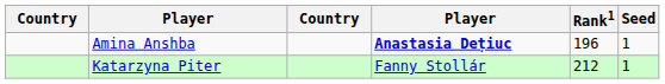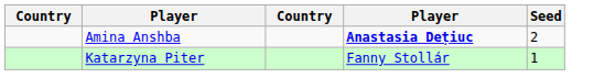- column: Rank1 | 196 | 212
Amina Anshba | Seed: 1 -> 2
